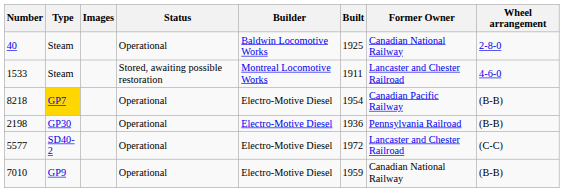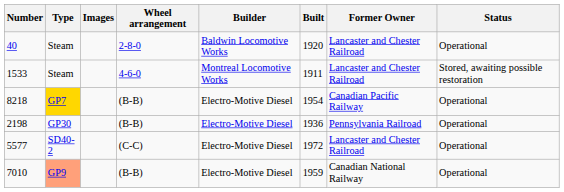columns swapped: Wheel arrangement <-> Status
40 | Built: 1925 -> 1920
40 | Former Owner: Canadian National Railway -> Lancaster and Chester Railroad
7010 | Type: no background -> lightsalmon background
